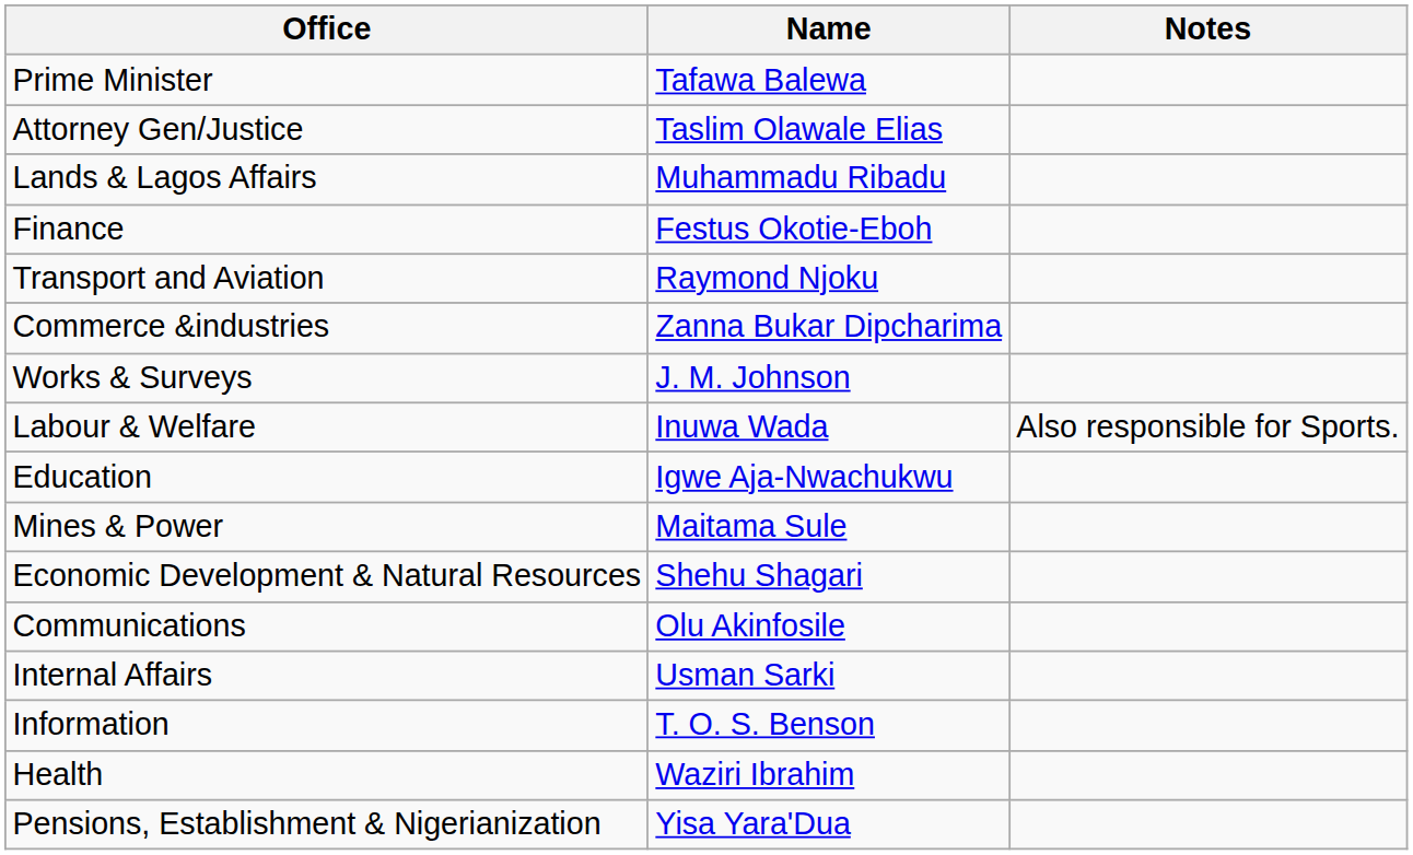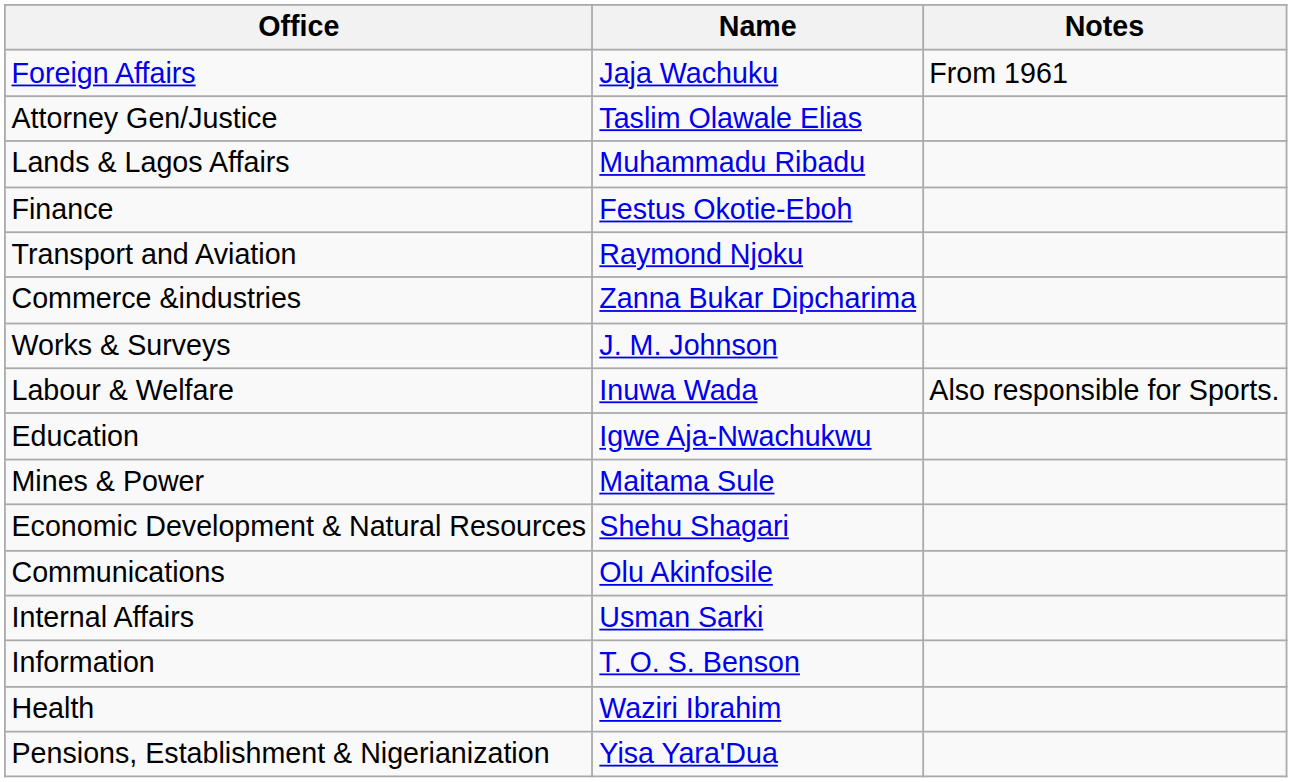- row: Prime Minister | Tafawa Balewa
+ row: Foreign Affairs | Jaja Wachuku | From 1961
